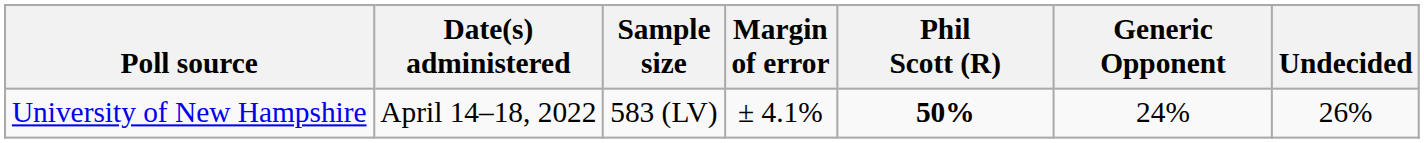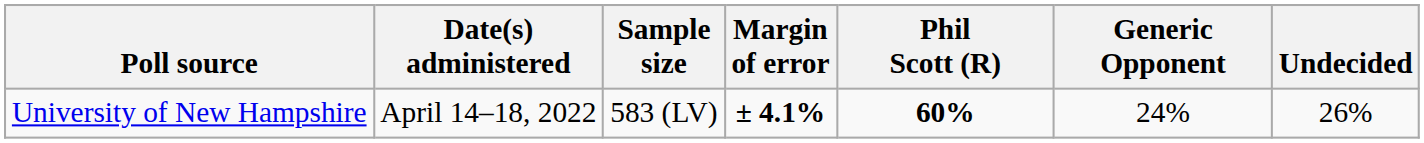University of New Hampshire | Margin of error: normal -> bold
University of New Hampshire | Phil Scott (R): 50% -> 60%
